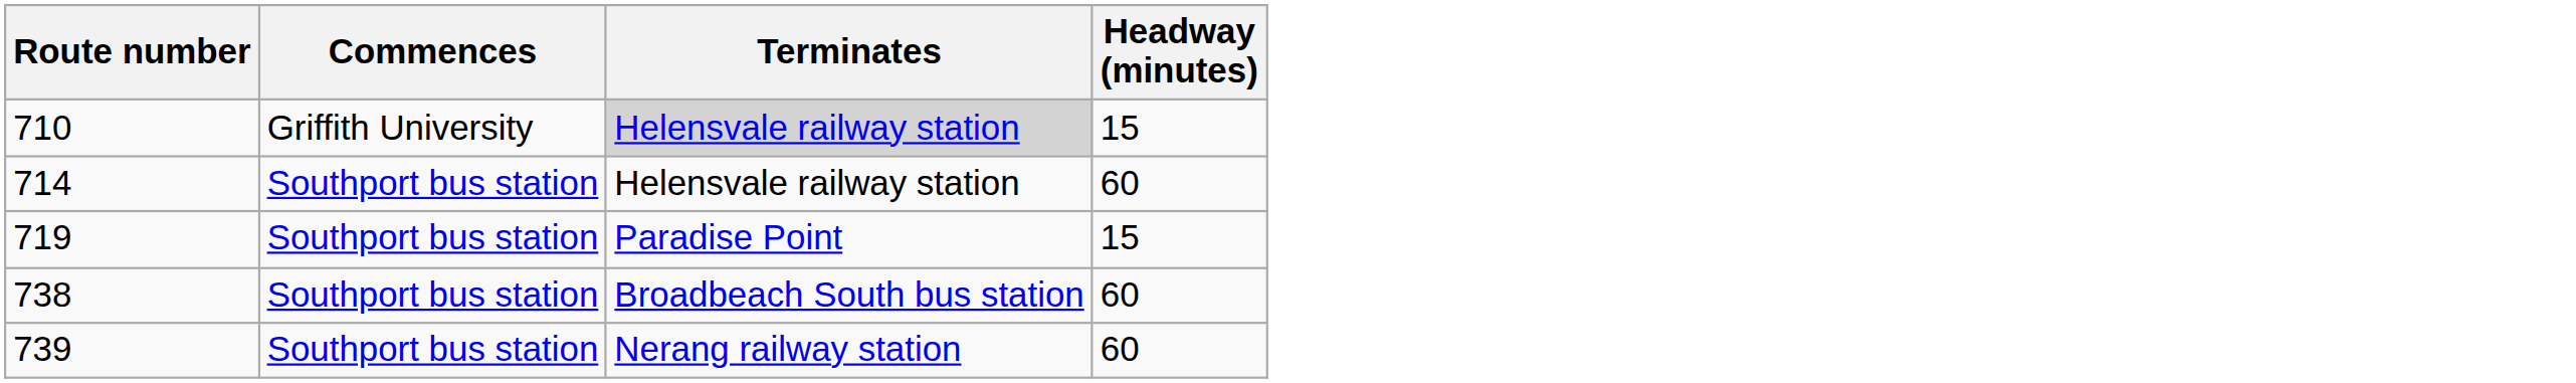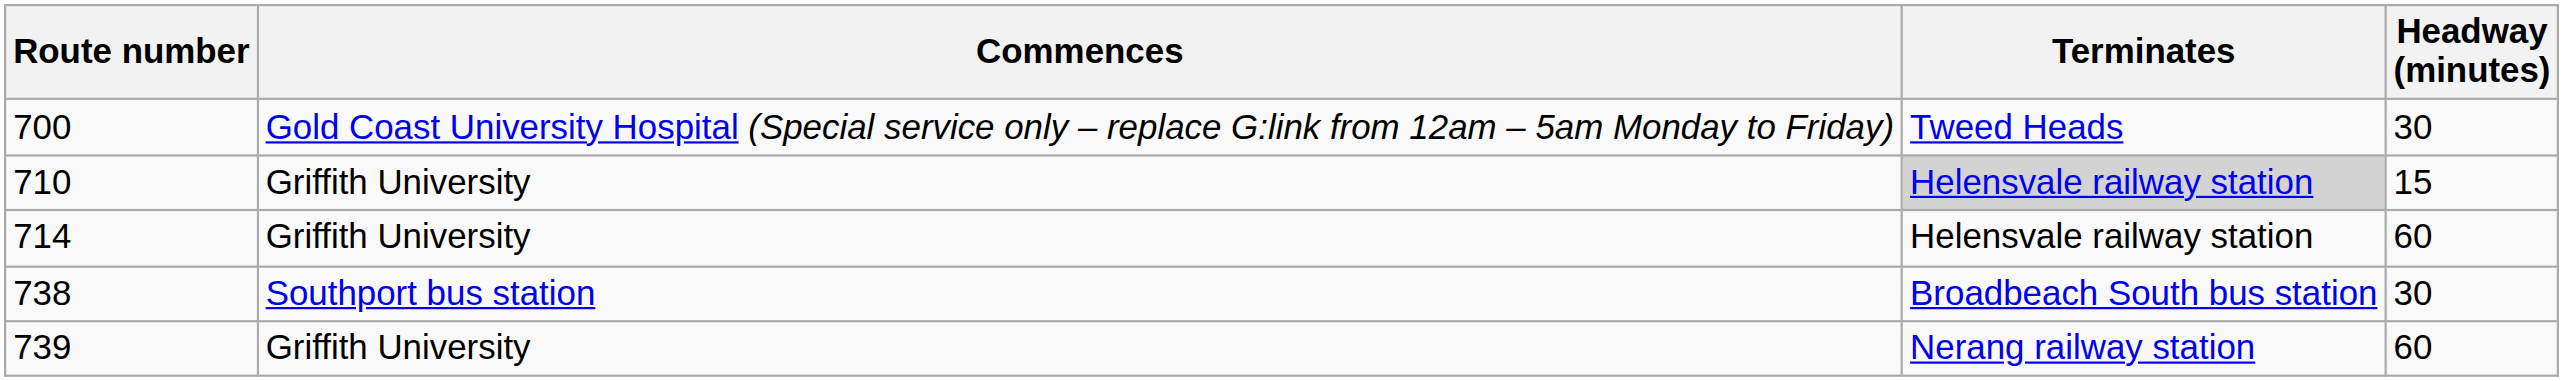+ row: 700 | Gold Coast University Hospital (Special service only – replace G:link from 12am – 5am Monday to Friday) | Tweed Heads | 30
714 | Commences: Southport bus station -> Griffith University
- row: 719 | Southport bus station | Paradise Point | 15
738 | Headway (minutes): 60 -> 30
739 | Commences: Southport bus station -> Griffith University
